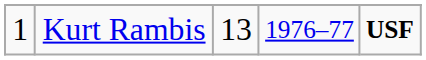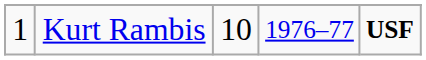Kurt Rambis | column 3: 13 -> 10
